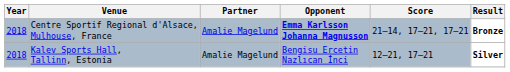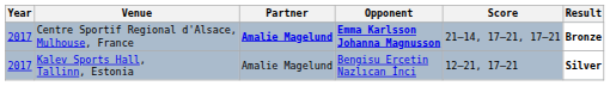Centre Sportif Regional d'Alsace, Mulhouse, France | Year: 2018 -> 2017
Centre Sportif Regional d'Alsace, Mulhouse, France | Partner: normal -> bold
Kalev Sports Hall, Tallinn, Estonia | Year: 2018 -> 2017
